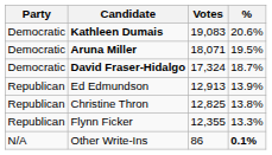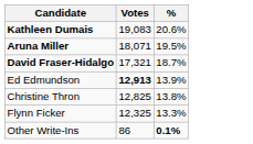- column: Party | Democratic | Democratic | Democratic | Republican | Republican | Republican | N/A
David Fraser-Hidalgo | Votes: 17,324 -> 17,321
Ed Edmundson | Votes: normal -> bold
Flynn Ficker | Votes: 12,355 -> 12,325
